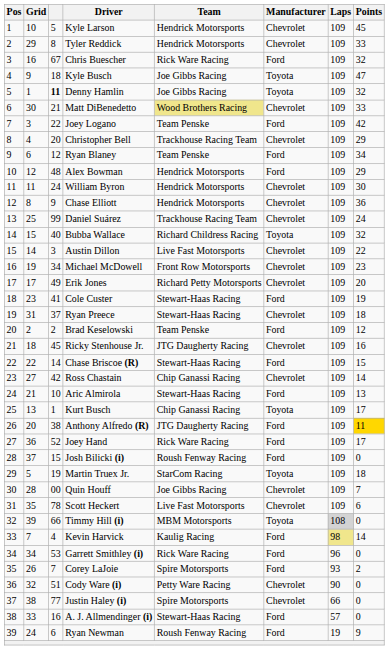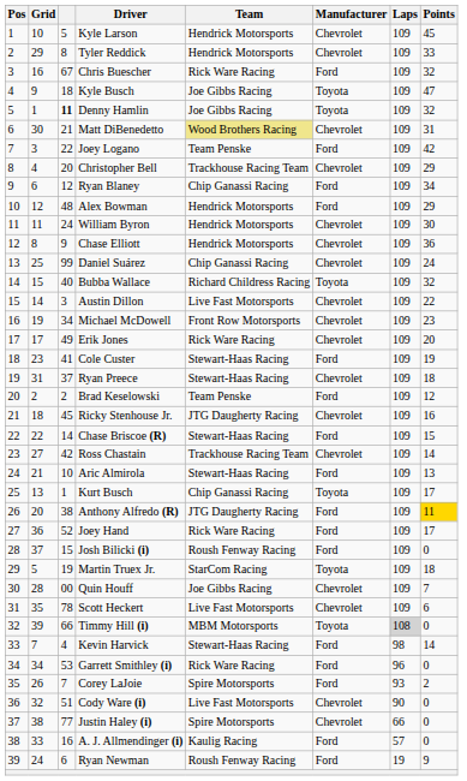Matt DiBenedetto | Points: 33 -> 31
Ryan Blaney | Team: Team Penske -> Chip Ganassi Racing
Daniel Suárez | Team: Trackhouse Racing Team -> Chip Ganassi Racing
Erik Jones | Team: Richard Petty Motorsports -> Rick Ware Racing
Ross Chastain | Team: Chip Ganassi Racing -> Trackhouse Racing Team
Kevin Harvick | Team: Kaulig Racing -> Stewart-Haas Racing
Kevin Harvick | Laps: khaki background -> no background
Cody Ware (i) | Team: Petty Ware Racing -> Live Fast Motorsports
A. J. Allmendinger (i) | Team: Stewart-Haas Racing -> Kaulig Racing
